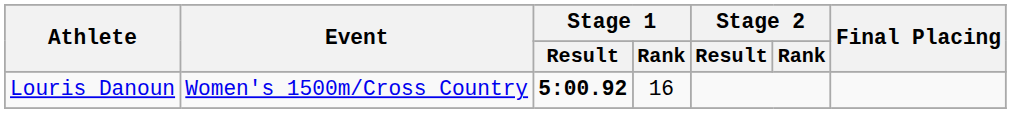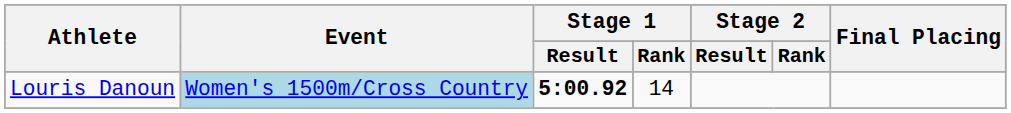Louris Danoun | Event: no background -> lightblue background
Louris Danoun | Stage 1 / Rank: 16 -> 14
